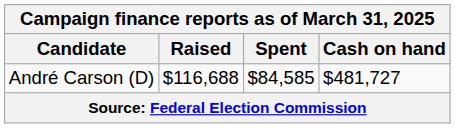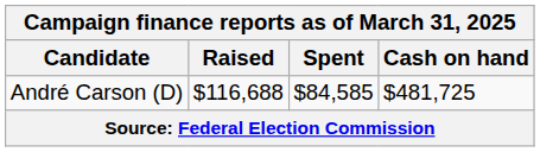André Carson (D) | Cash on hand: $481,727 -> $481,725
